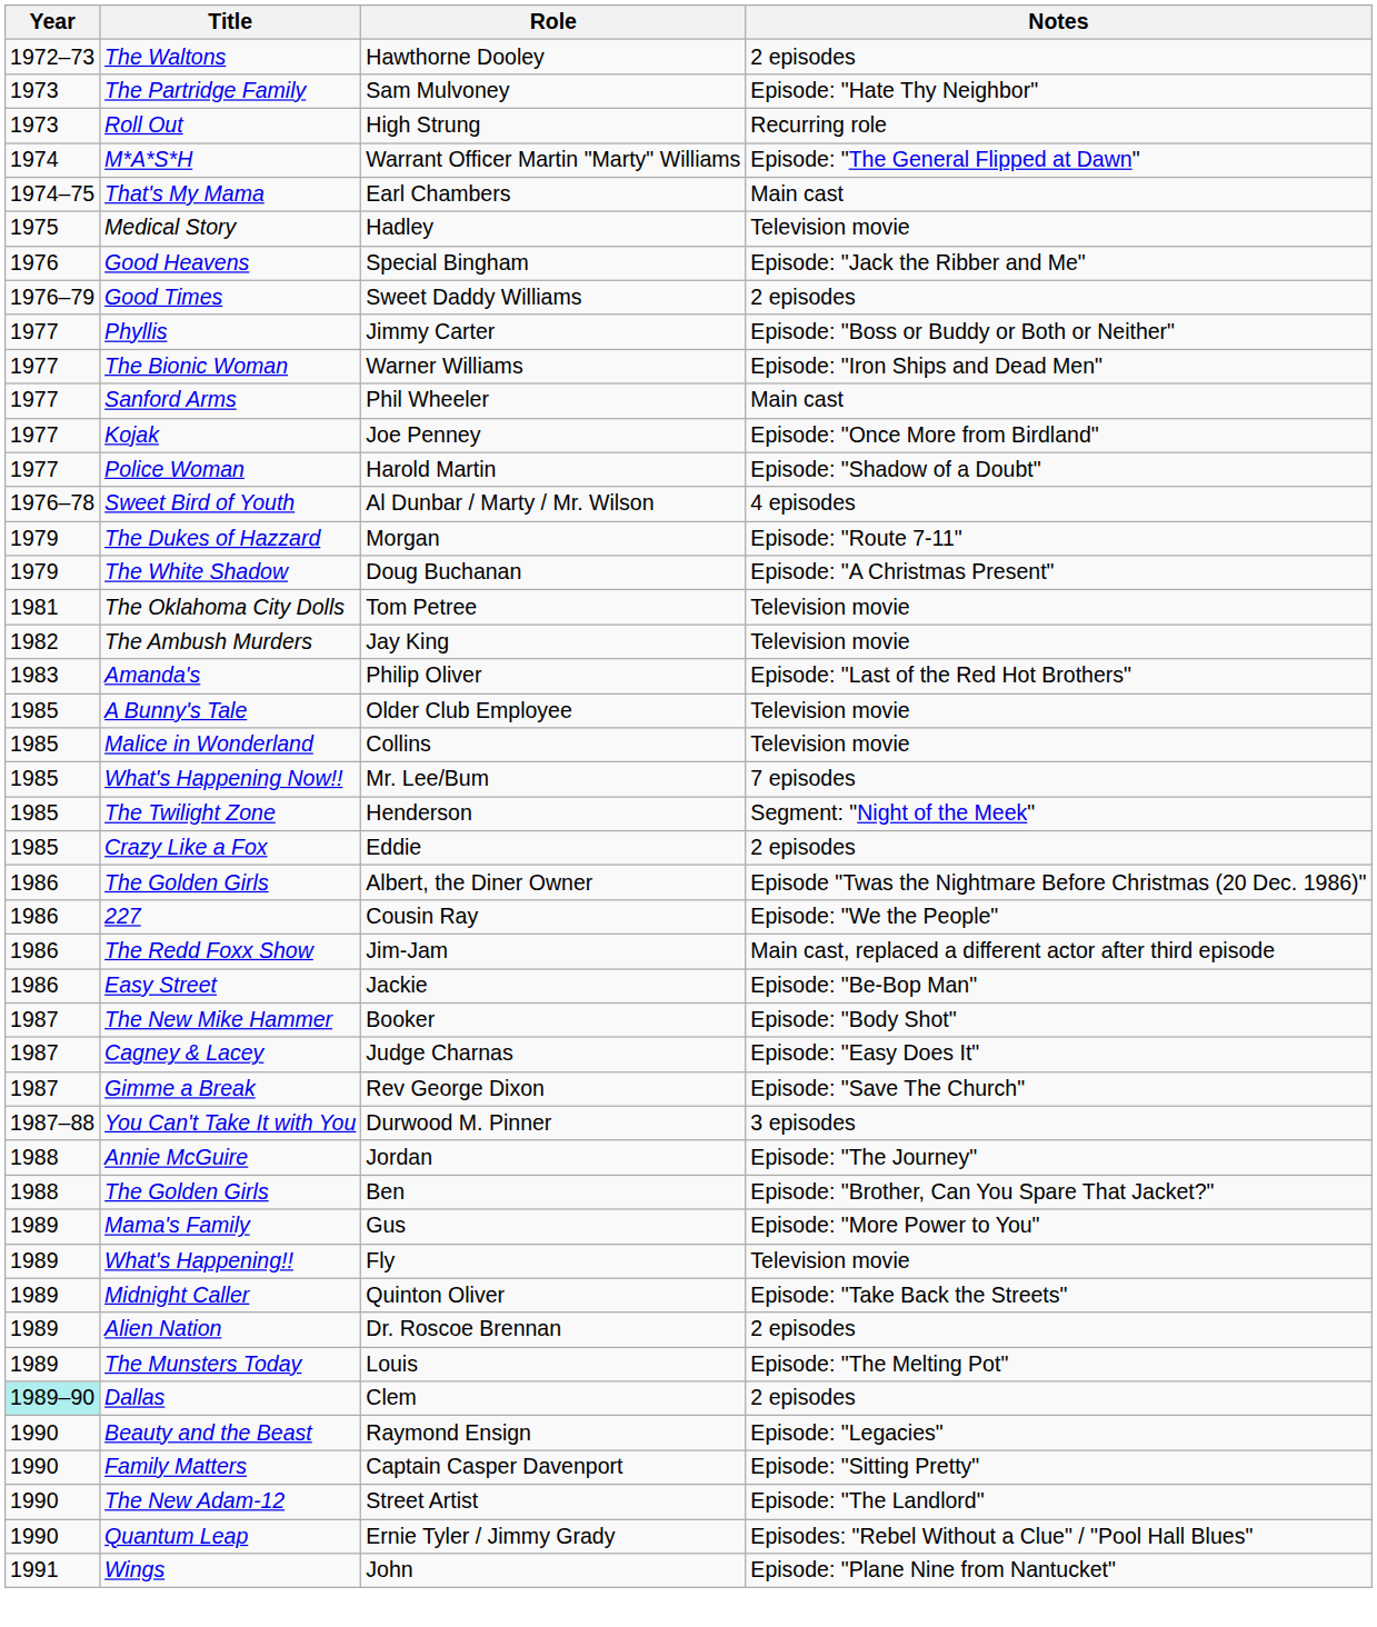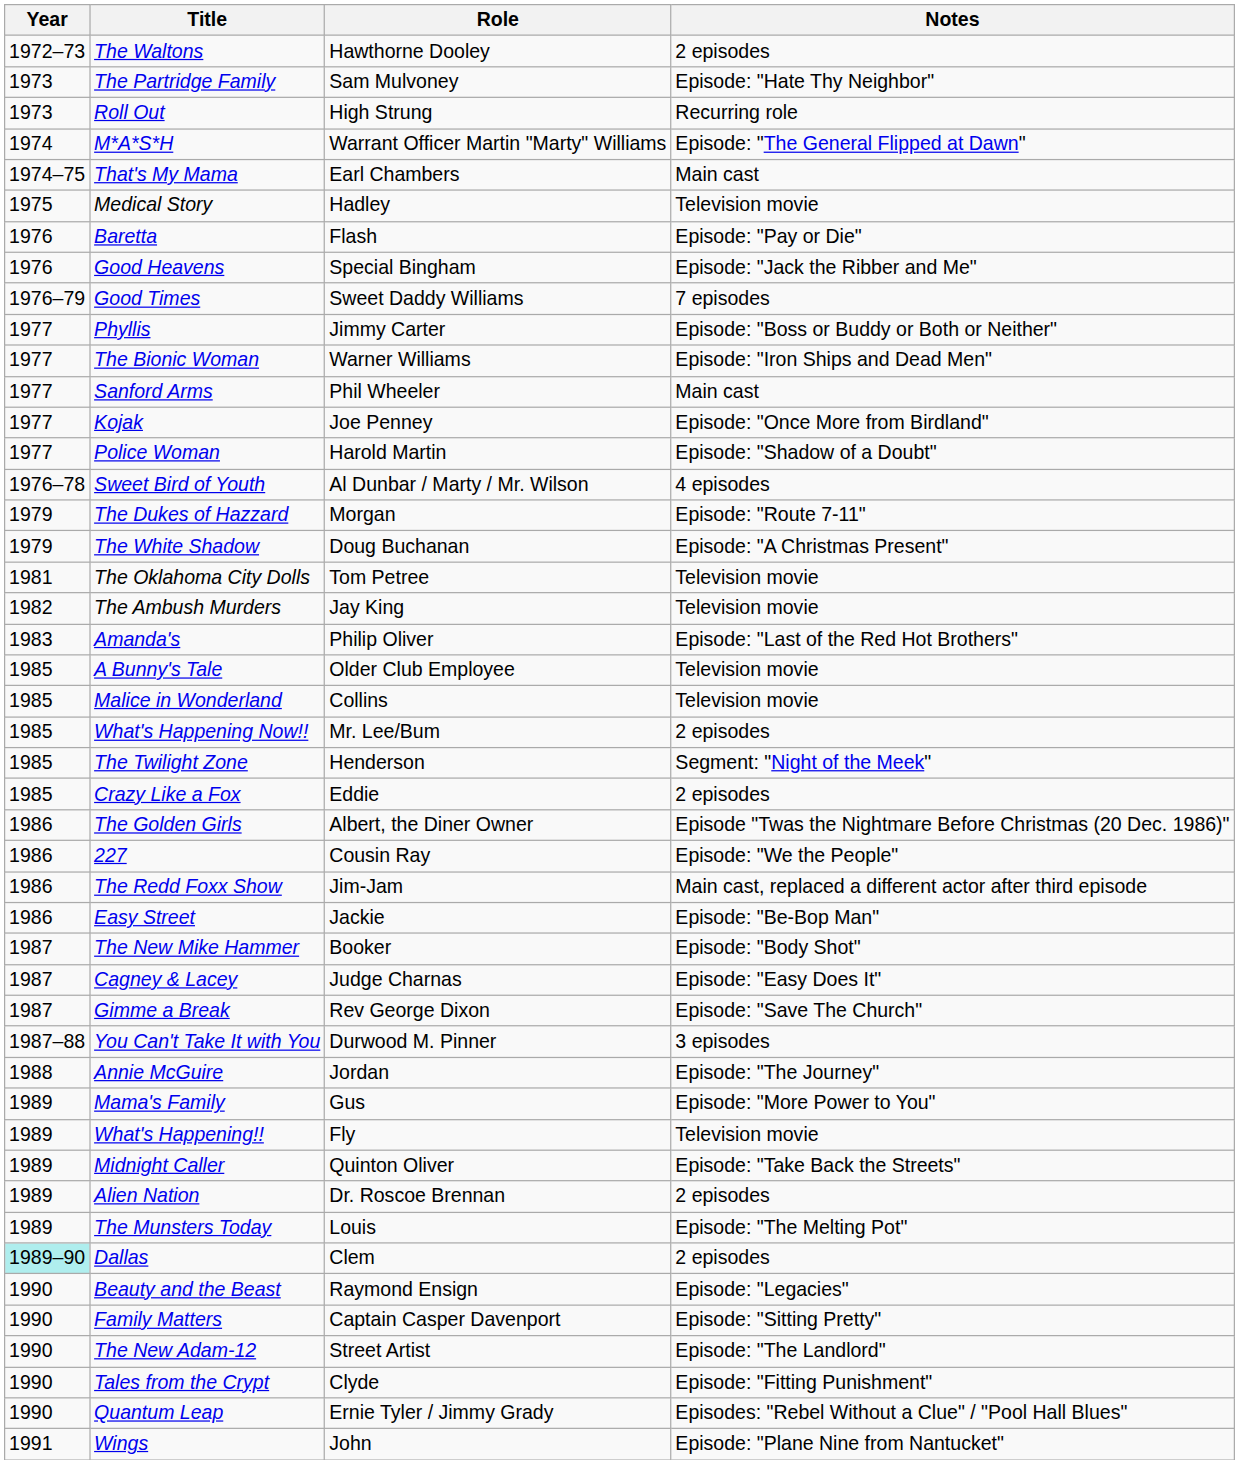+ row: 1976 | Baretta | Flash | Episode: "Pay or Die"
Sweet Daddy Williams | Notes: 2 episodes -> 7 episodes
Mr. Lee/Bum | Notes: 7 episodes -> 2 episodes
- row: 1988 | The Golden Girls | Ben | Episode: "Brother, Can You Spare That Jacket?"
+ row: 1990 | Tales from the Crypt | Clyde | Episode: "Fitting Punishment"
